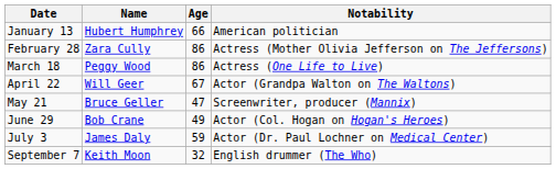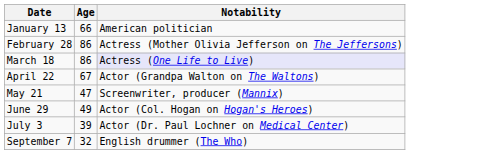- column: Name | Hubert Humphrey | Zara Cully | Peggy Wood | Will Geer | Bruce Geller | Bob Crane | James Daly | Keith Moon
March 18 | Notability: no background -> lavender background
July 3 | Age: 59 -> 39
